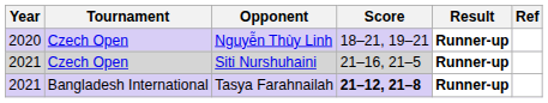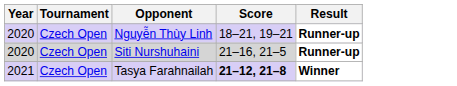- column: Ref
Siti Nurshuhaini | Year: 2021 -> 2020
Tasya Farahnailah | Tournament: Bangladesh International -> Czech Open
Tasya Farahnailah | Result: Runner-up -> Winner
